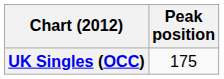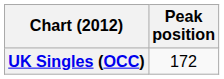UK Singles (OCC) | Peak position: 175 -> 172
